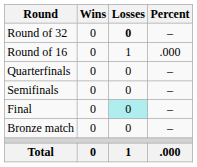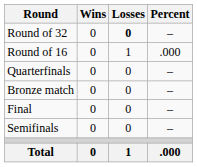rows swapped: Semifinals <-> Bronze match
Final | Losses: paleturquoise background -> no background
